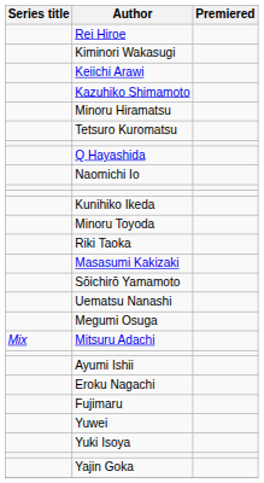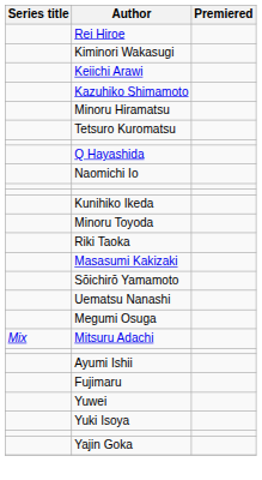- row: Eroku Nagachi
